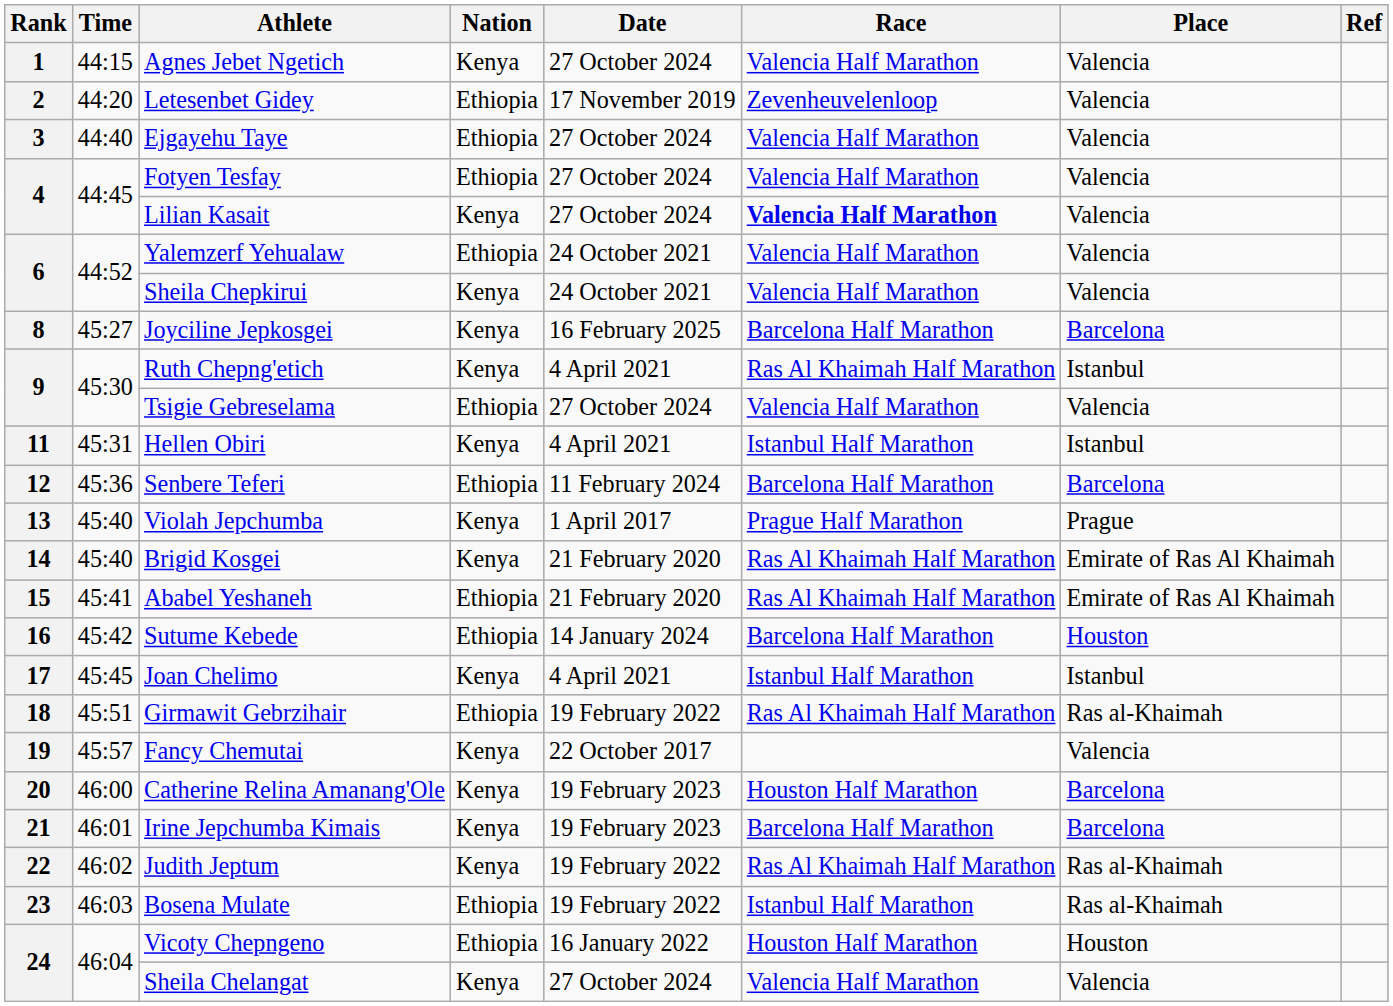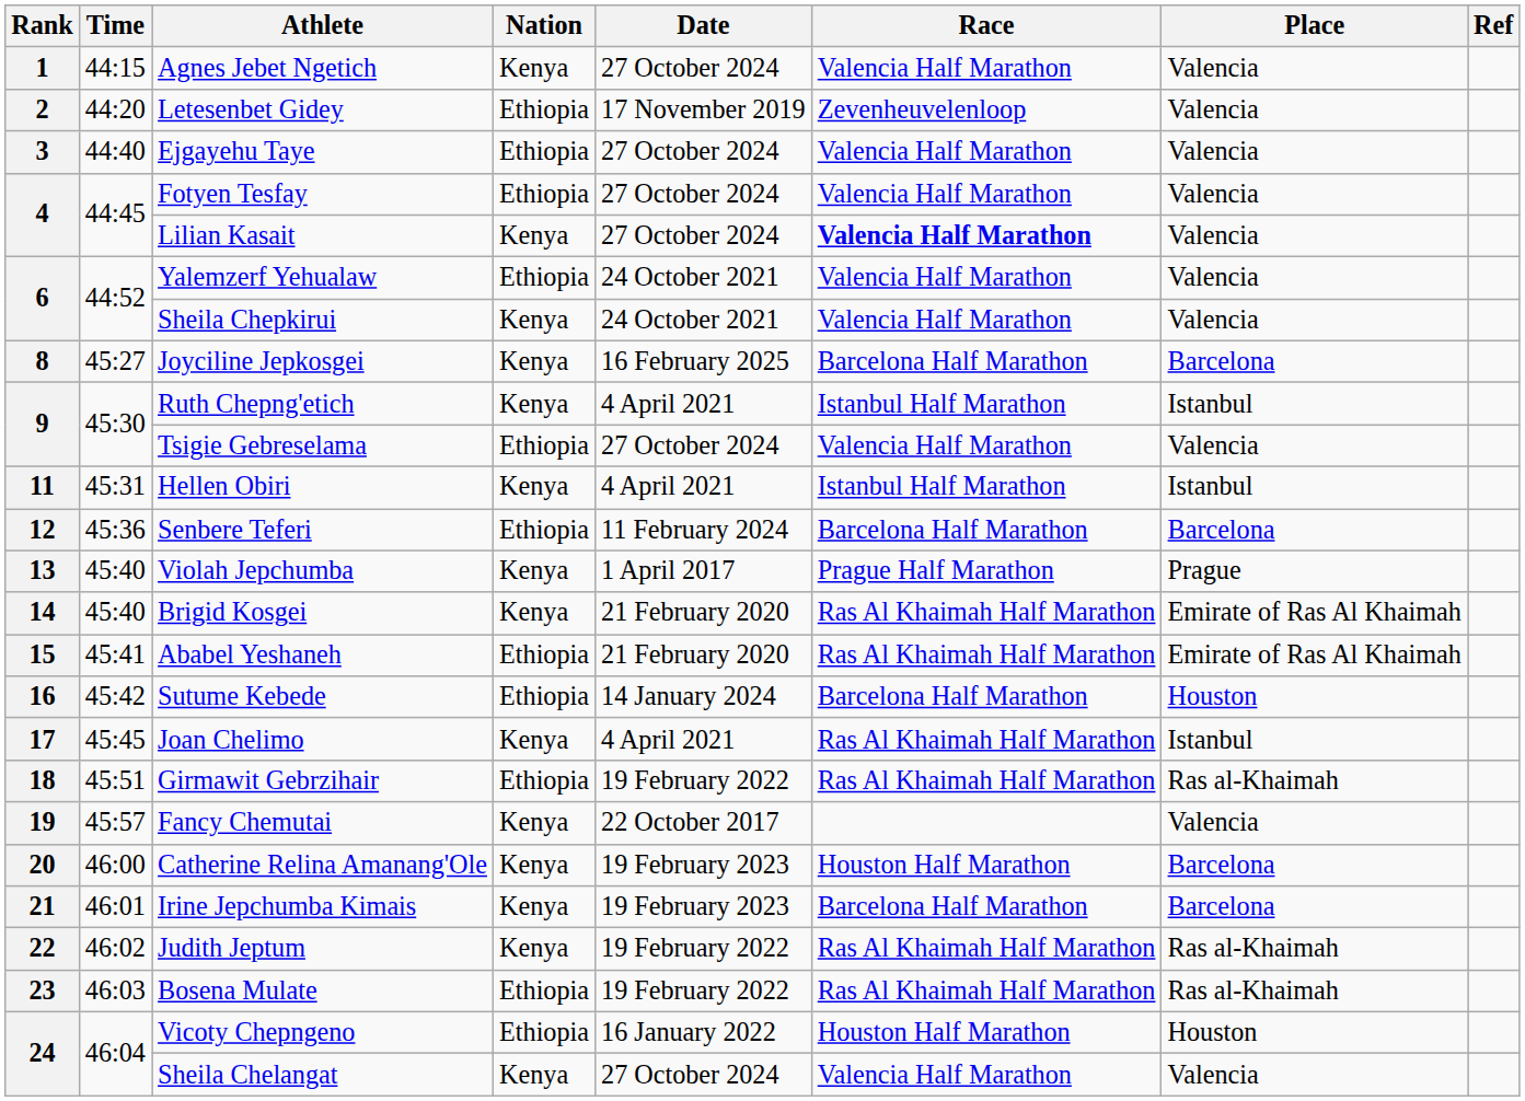Ruth Chepng'etich | Race: Ras Al Khaimah Half Marathon -> Istanbul Half Marathon
Joan Chelimo | Race: Istanbul Half Marathon -> Ras Al Khaimah Half Marathon
Bosena Mulate | Race: Istanbul Half Marathon -> Ras Al Khaimah Half Marathon
